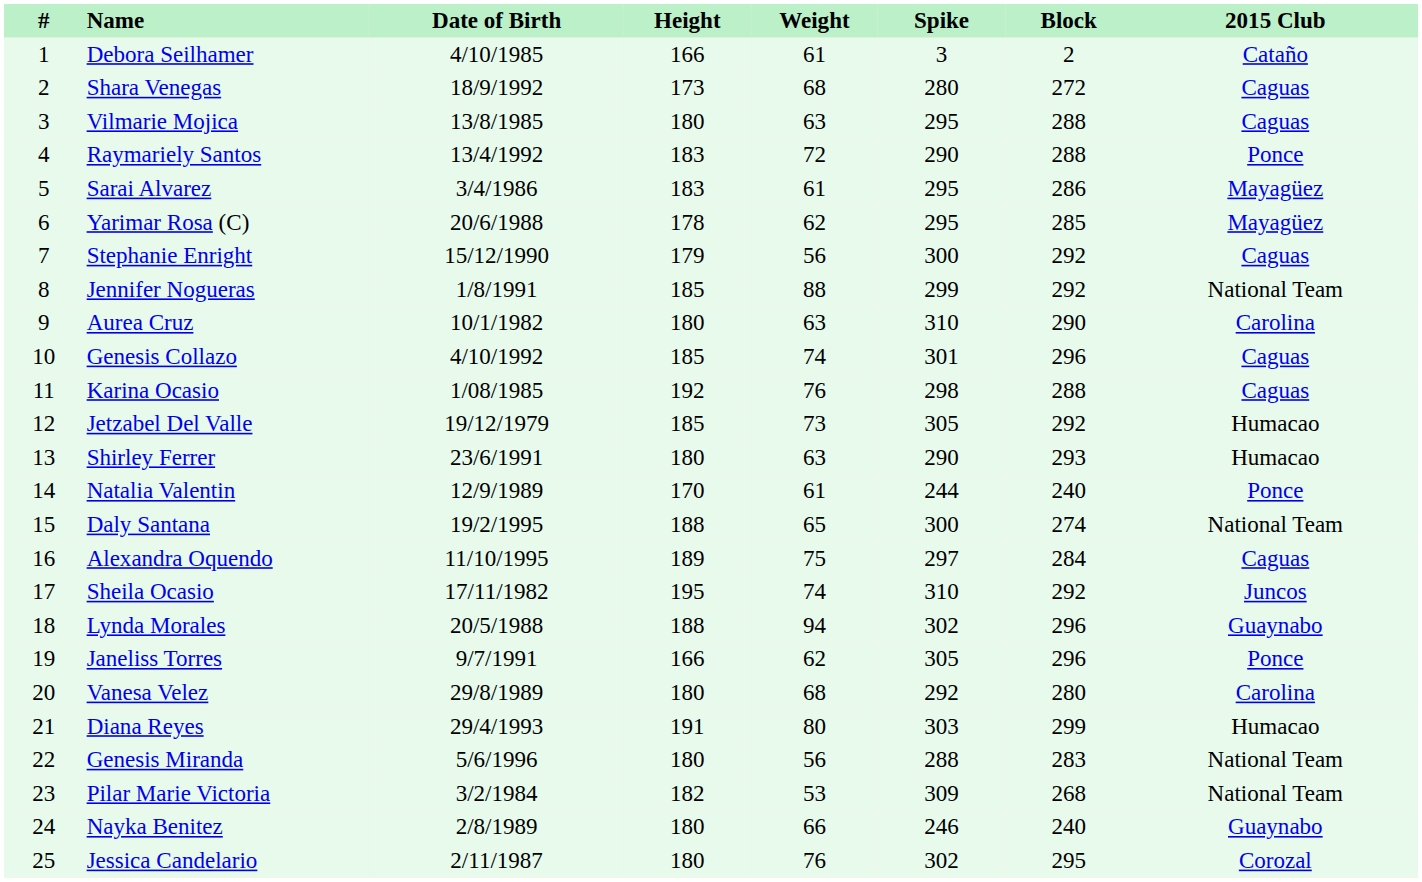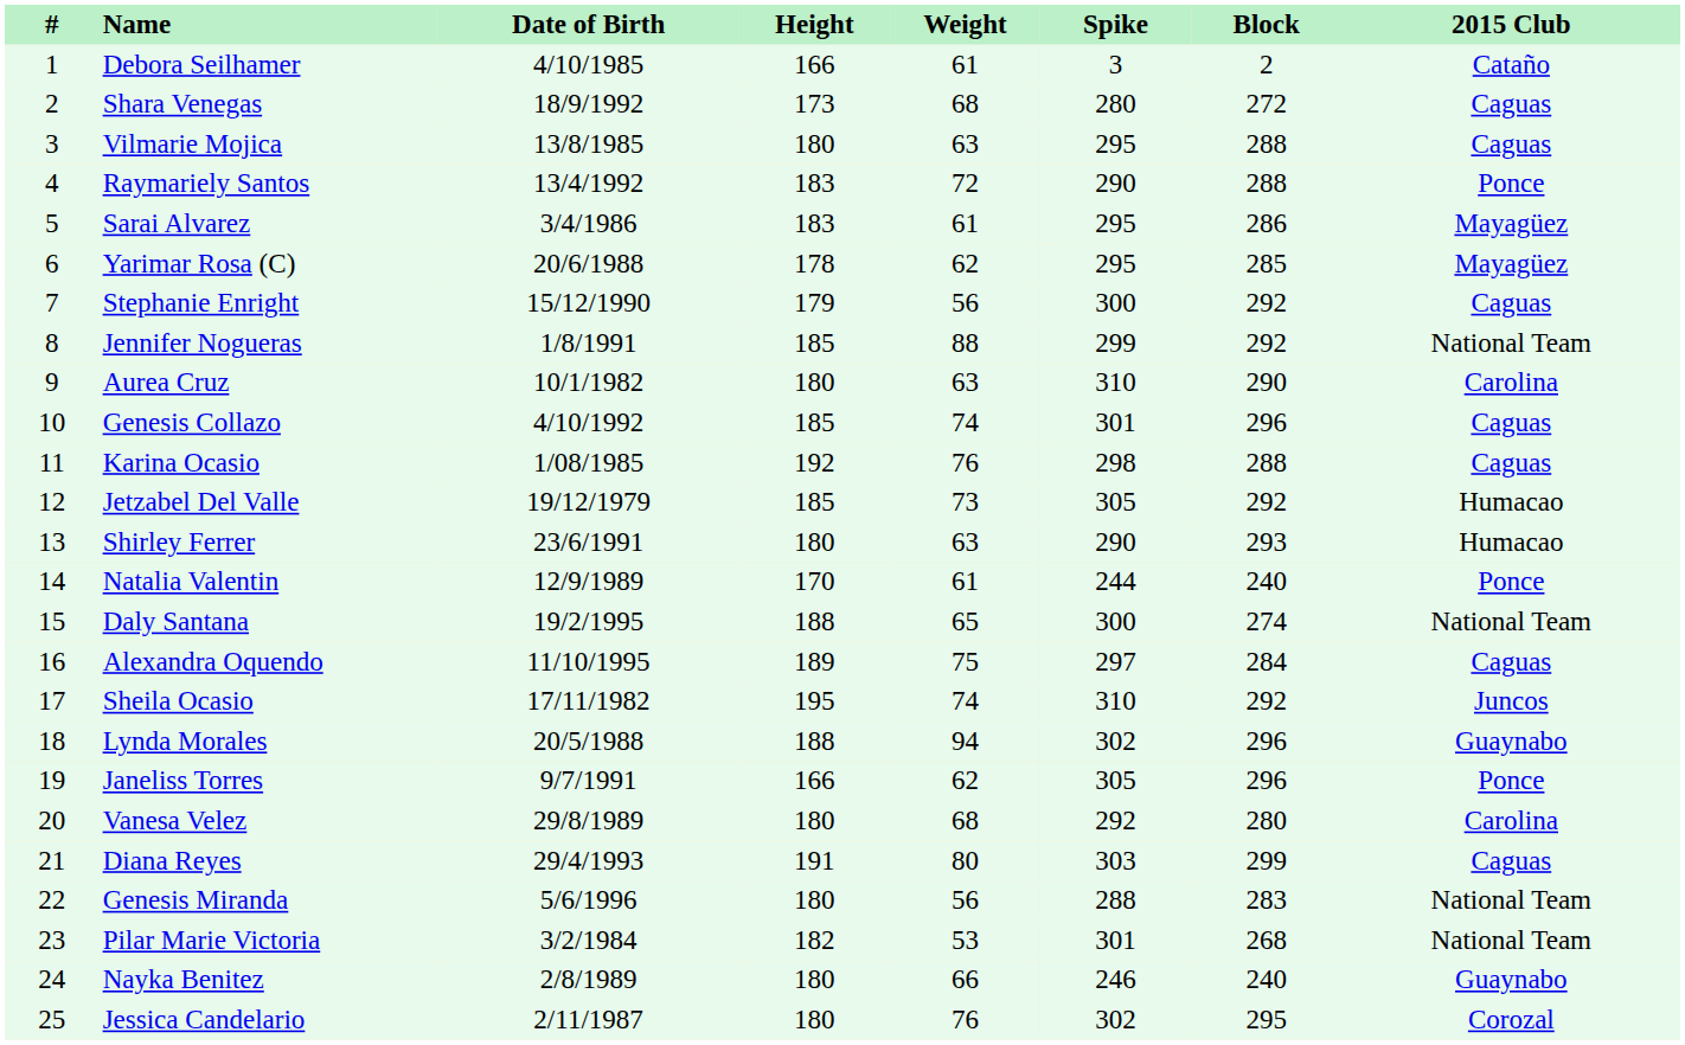Diana Reyes | 2015 Club: Humacao -> Caguas
Pilar Marie Victoria | Spike: 309 -> 301
